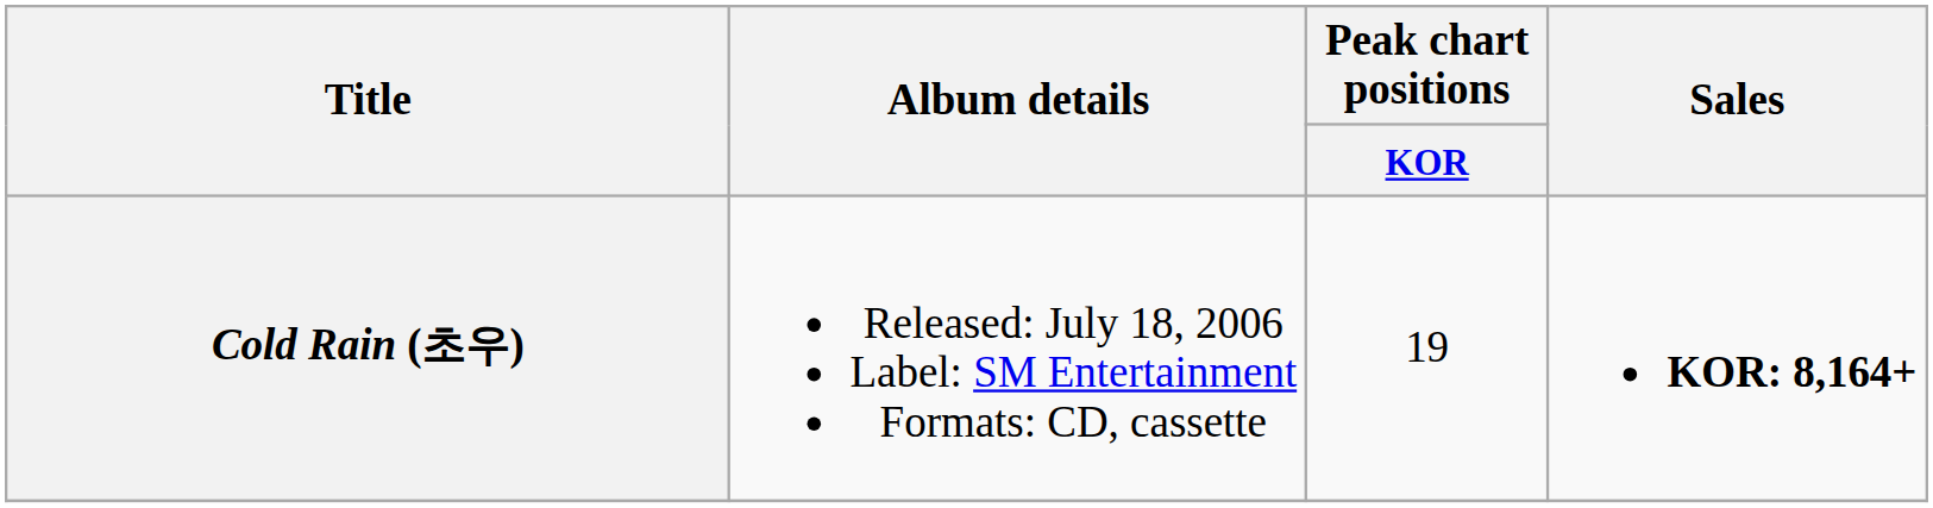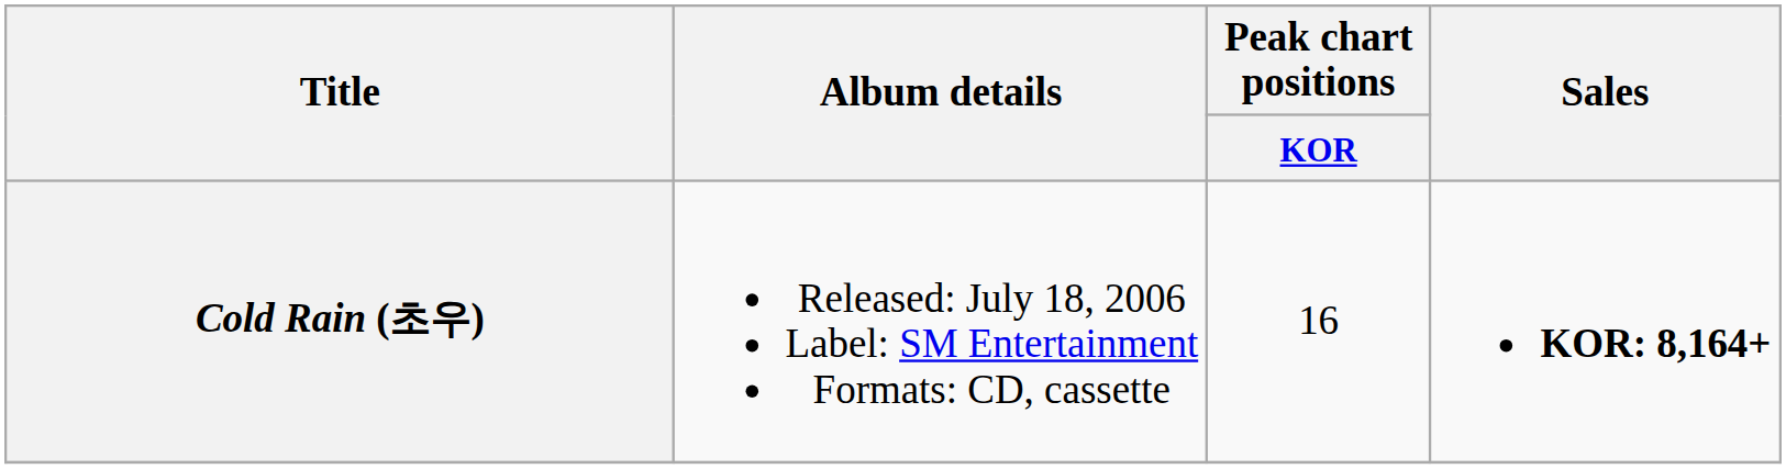Cold Rain (초우) | Peak chart positions / KOR: 19 -> 16
